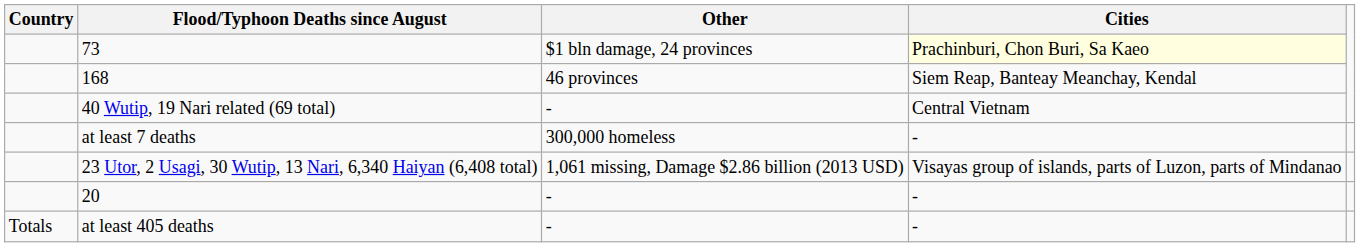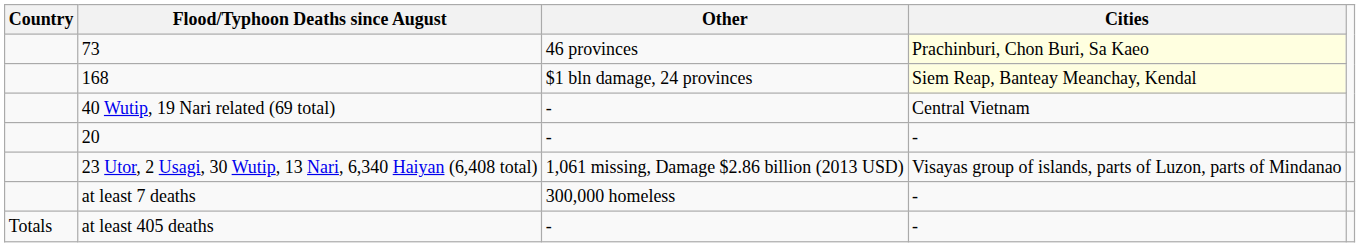73 | Other: $1 bln damage, 24 provinces -> 46 provinces
168 | Other: 46 provinces -> $1 bln damage, 24 provinces
168 | Cities: no background -> lightyellow background
rows swapped: 20 <-> at least 7 deaths
